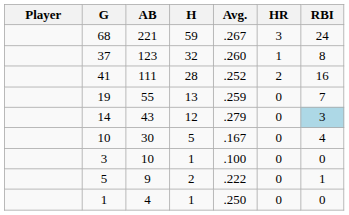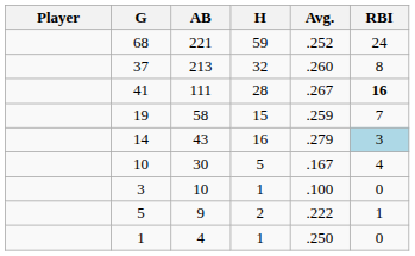- column: HR | 3 | 1 | 2 | 0 | 0 | 0 | 0 | 0 | 0
68 | Avg.: .267 -> .252
37 | AB: 123 -> 213
41 | Avg.: .252 -> .267
41 | RBI: normal -> bold
19 | AB: 55 -> 58
19 | H: 13 -> 15
14 | H: 12 -> 16
